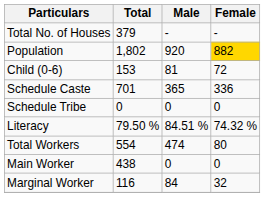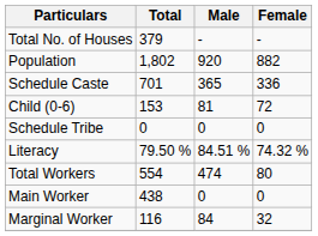Population | Female: gold background -> no background
rows swapped: Child (0-6) <-> Schedule Caste
